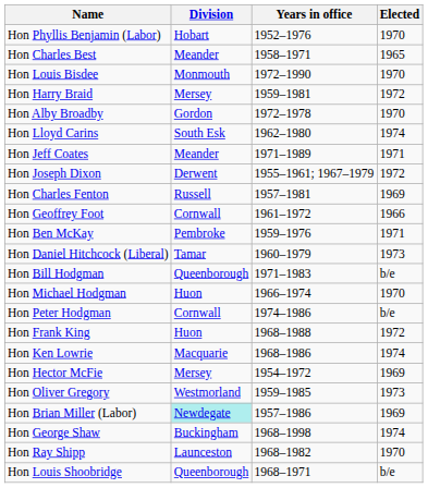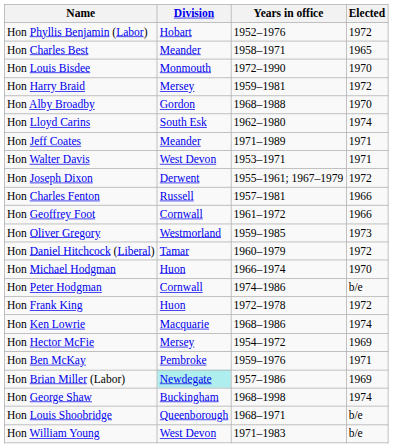Hon Phyllis Benjamin (Labor) | Elected: 1970 -> 1972
Hon Alby Broadby | Years in office: 1972–1978 -> 1968–1988
+ row: Hon Walter Davis | West Devon | 1953–1971 | 1971
Hon Charles Fenton | Elected: 1969 -> 1966
rows swapped: Hon Oliver Gregory <-> Hon Ben McKay
Hon Daniel Hitchcock (Liberal) | Elected: 1973 -> 1972
- row: Hon Bill Hodgman | Queenborough | 1971–1983 | b/e
Hon Frank King | Years in office: 1968–1988 -> 1972–1978
- row: Hon Ray Shipp | Launceston | 1968–1982 | 1970
+ row: Hon William Young | West Devon | 1971–1983 | b/e
